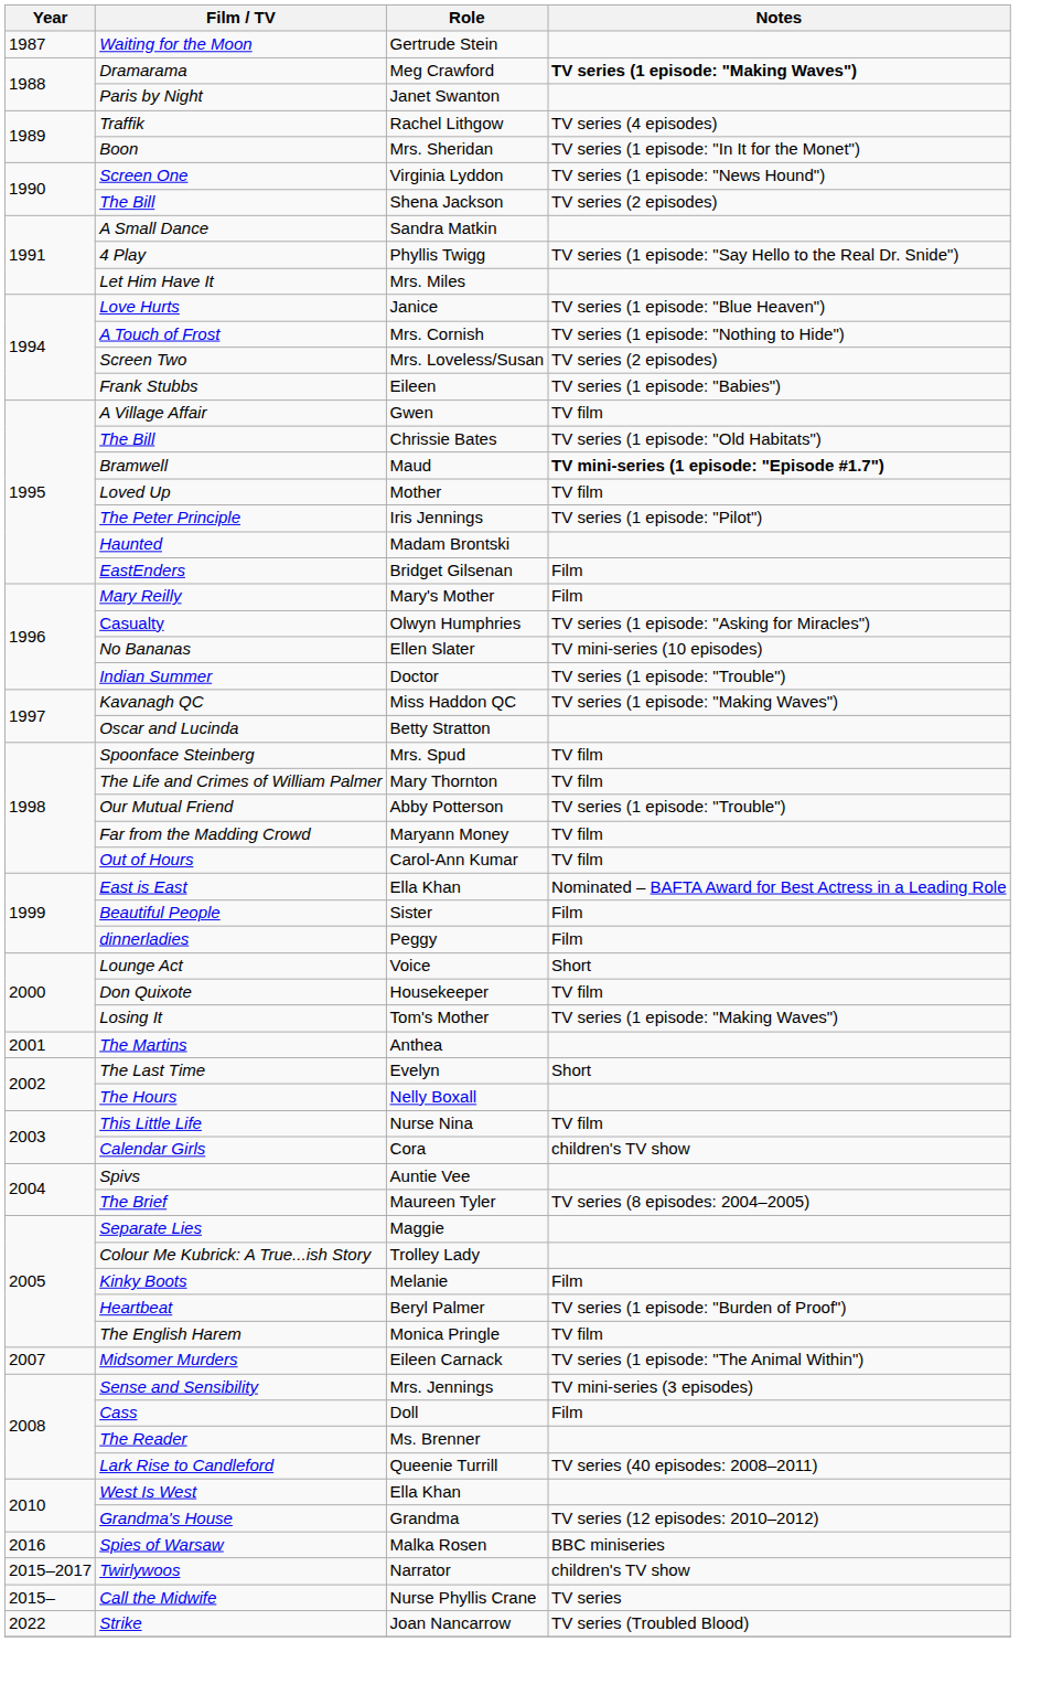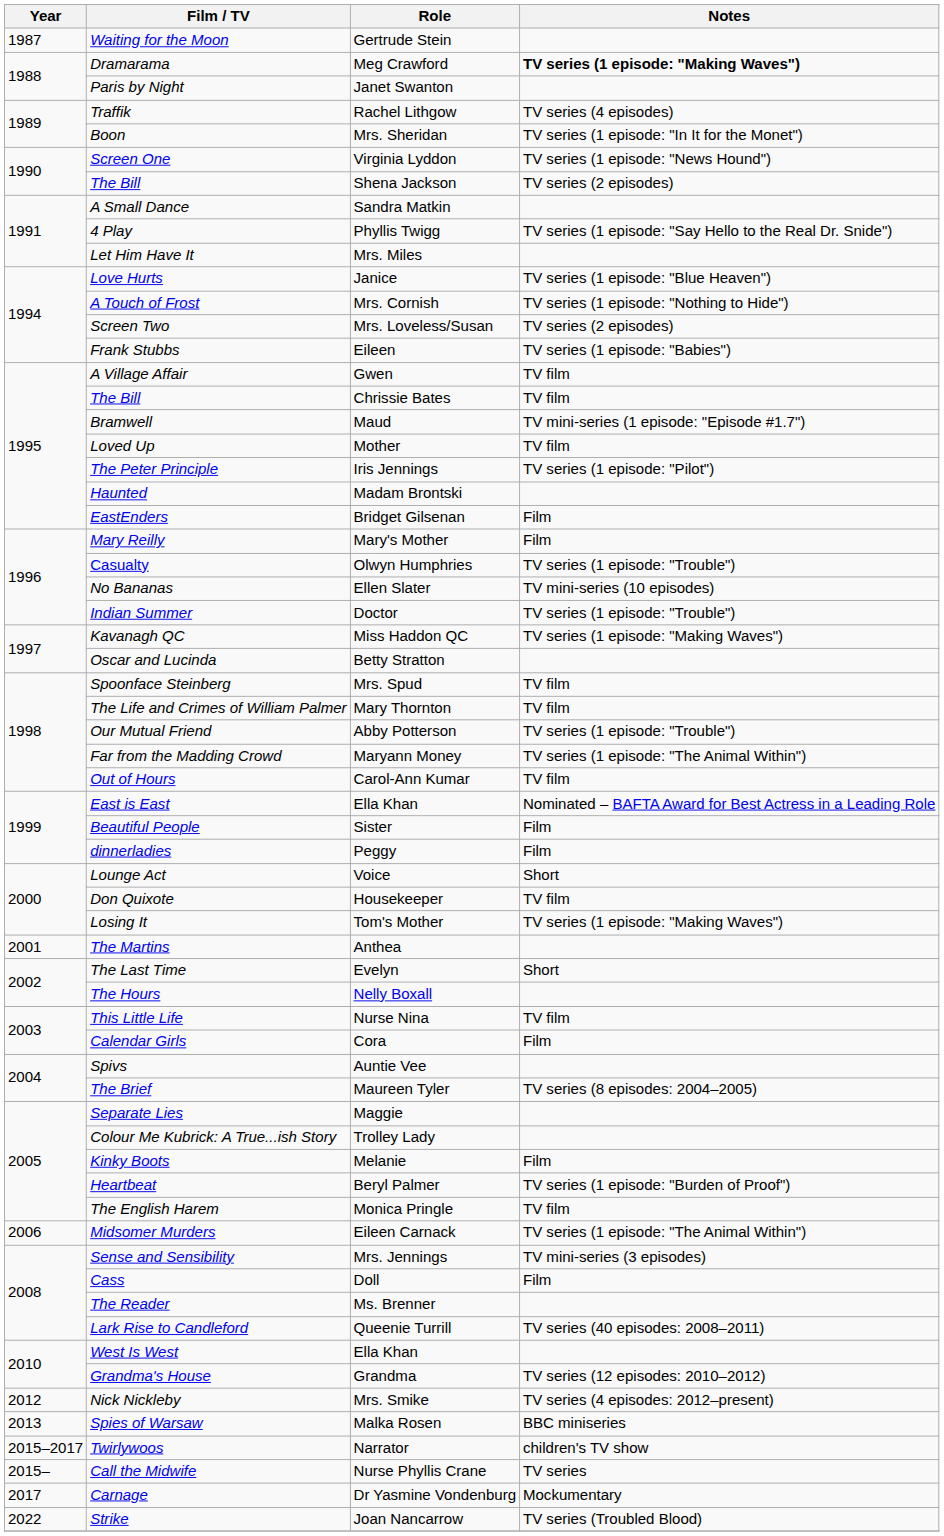The Bill / Chrissie Bates | Notes: TV series (1 episode: "Old Habitats") -> TV film
Bramwell | Notes: bold -> normal
Casualty | Notes: TV series (1 episode: "Asking for Miracles") -> TV series (1 episode: "Trouble")
Far from the Madding Crowd | Notes: TV film -> TV series (1 episode: "The Animal Within")
Calendar Girls | Notes: children's TV show -> Film
Midsomer Murders | Year: 2007 -> 2006
+ row: 2012 | Nick Nickleby | Mrs. Smike | TV series (4 episodes: 2012–present)
Spies of Warsaw | Year: 2016 -> 2013
+ row: 2017 | Carnage | Dr Yasmine Vondenburg | Mockumentary
